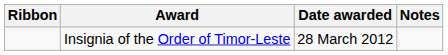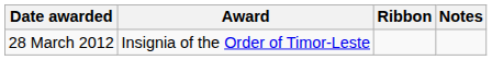columns swapped: Ribbon <-> Date awarded
